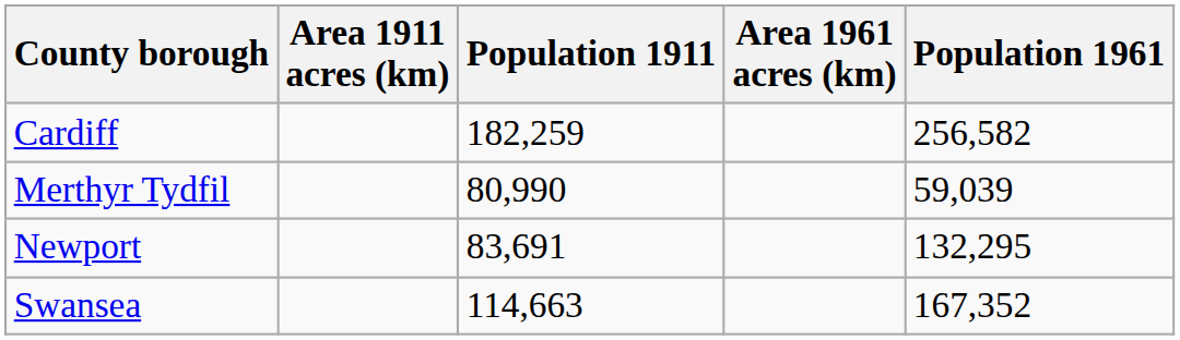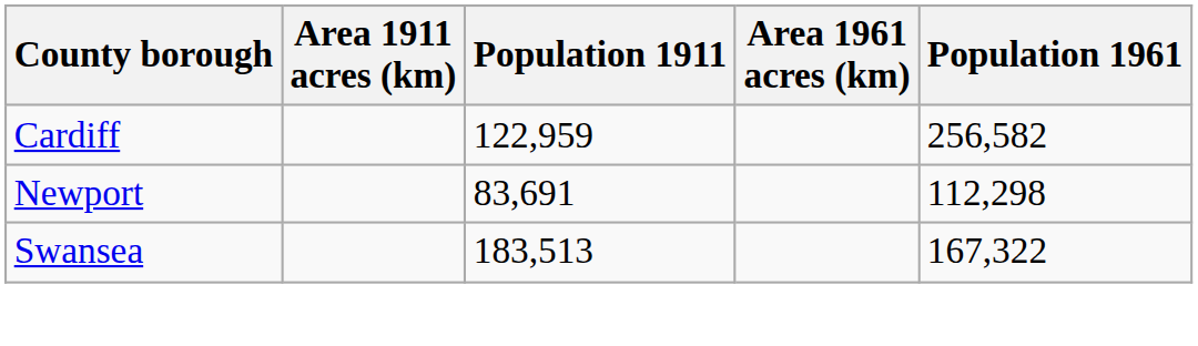Cardiff | Population 1911: 182,259 -> 122,959
- row: Merthyr Tydfil | 80,990 | 59,039
Newport | Population 1961: 132,295 -> 112,298
Swansea | Population 1911: 114,663 -> 183,513
Swansea | Population 1961: 167,352 -> 167,322
